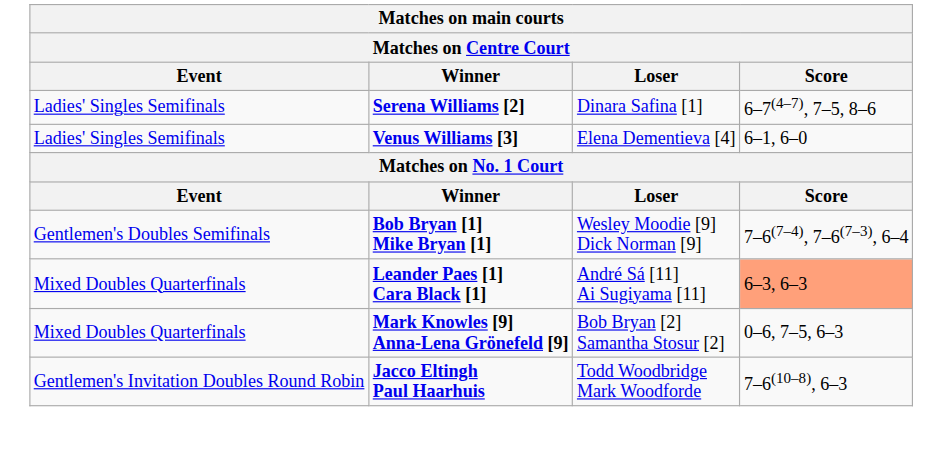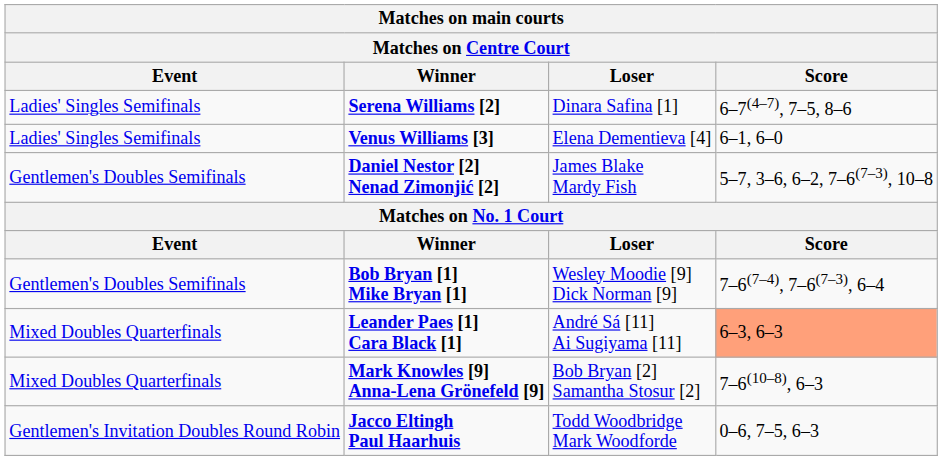+ row: Gentlemen's Doubles Semifinals | Daniel Nestor [2] Nenad Zimonjić [2] | James Blake Mardy Fish | 5–7, 3–6, 6–2, 7–6(7–3), 10–8
Mark Knowles [9] Anna-Lena Grönefeld [9] | Score: 0–6, 7–5, 6–3 -> 7–6(10–8), 6–3
Jacco Eltingh Paul Haarhuis | Score: 7–6(10–8), 6–3 -> 0–6, 7–5, 6–3
